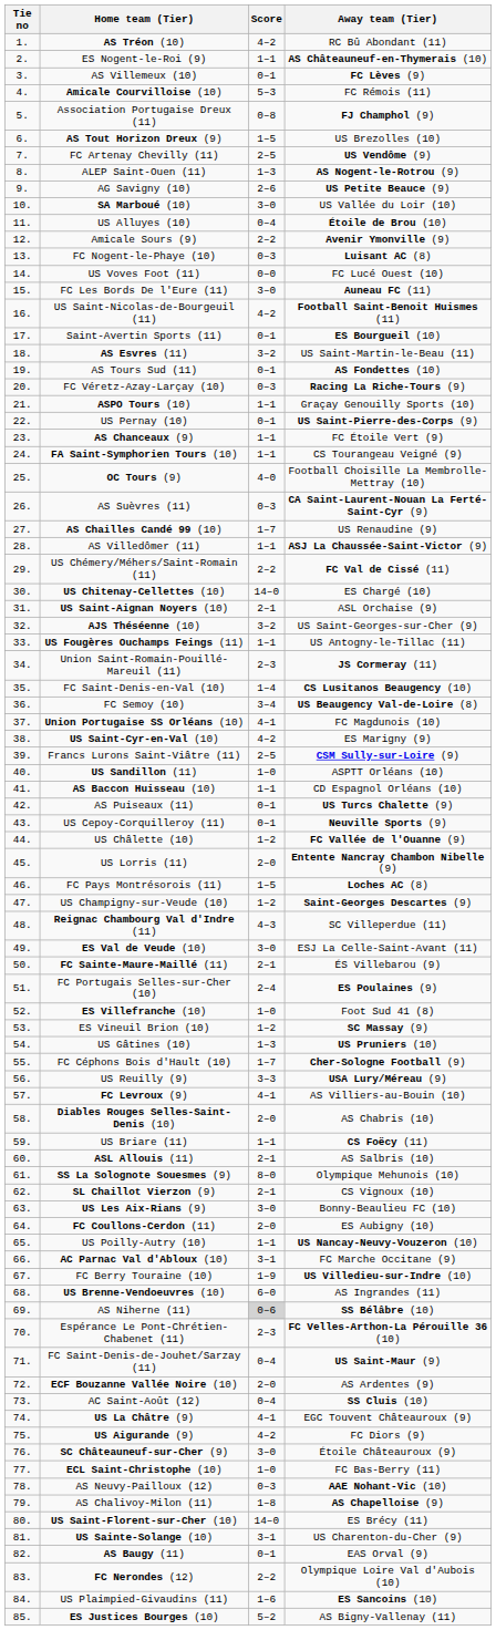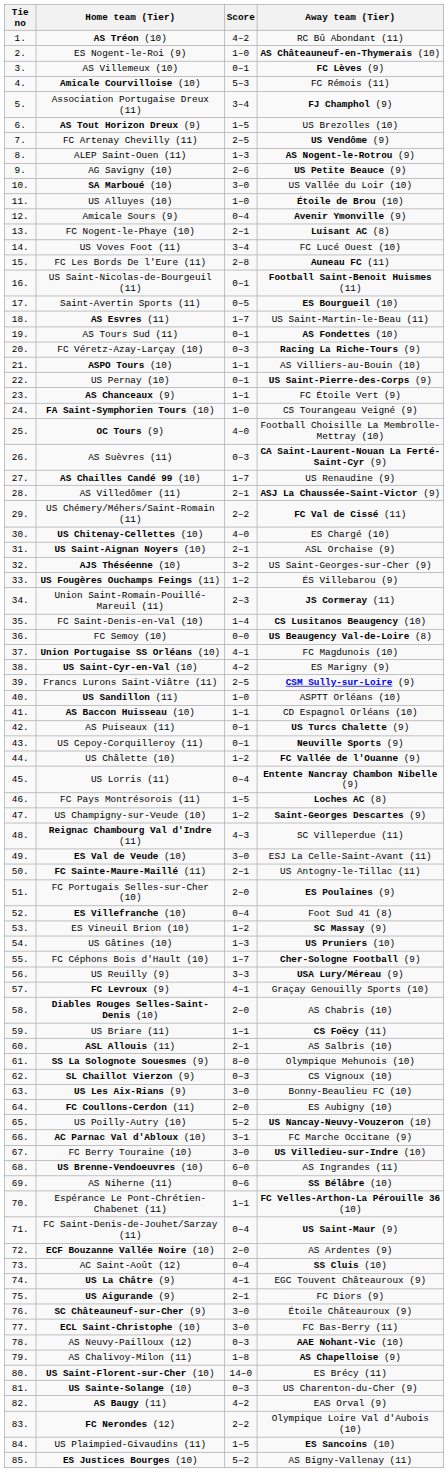ES Nogent-le-Roi (9) | Score: 1–1 -> 1–0
Association Portugaise Dreux (11) | Score: 0–8 -> 3–4
US Alluyes (10) | Score: 0–4 -> 1–0
Amicale Sours (9) | Score: 2–2 -> 0–4
FC Nogent-le-Phaye (10) | Score: 0–3 -> 2–1
US Voves Foot (11) | Score: 0–0 -> 3–4
FC Les Bords De l'Eure (11) | Score: 3–0 -> 2–8
US Saint-Nicolas-de-Bourgeuil (11) | Score: 4–2 -> 0–1
Saint-Avertin Sports (11) | Score: 0–1 -> 0–5
AS Esvres (11) | Score: 3–2 -> 1–7
ASPO Tours (10) | Away team (Tier): Graçay Genouilly Sports (10) -> AS Villiers-au-Bouin (10)
FA Saint-Symphorien Tours (10) | Score: 1–1 -> 1–0
AS Villedômer (11) | Score: 1–1 -> 2–1
US Chitenay-Cellettes (10) | Score: 14–0 -> 4–0
US Fougères Ouchamps Feings (11) | Score: 1–1 -> 1–2
US Fougères Ouchamps Feings (11) | Away team (Tier): US Antogny-le-Tillac (11) -> ÉS Villebarou (9)
FC Semoy (10) | Score: 3–4 -> 0–0
US Lorris (11) | Score: 2–0 -> 0–4
FC Sainte-Maure-Maillé (11) | Away team (Tier): ÉS Villebarou (9) -> US Antogny-le-Tillac (11)
FC Portugais Selles-sur-Cher (10) | Score: 2–4 -> 2–0
ES Villefranche (10) | Score: 1–0 -> 0–4
FC Levroux (9) | Away team (Tier): AS Villiers-au-Bouin (10) -> Graçay Genouilly Sports (10)
SL Chaillot Vierzon (9) | Score: 2–1 -> 0–3
US Poilly-Autry (10) | Score: 1–1 -> 5–2
FC Berry Touraine (10) | Score: 1–9 -> 3–0
AS Niherne (11) | Score: lightgrey background -> no background
Espérance Le Pont-Chrétien-Chabenet (11) | Score: 2–3 -> 1–1
US Aigurande (9) | Score: 4–2 -> 2–1
ECL Saint-Christophe (10) | Score: 1–0 -> 3–0
US Sainte-Solange (10) | Score: 3–1 -> 0–3
AS Baugy (11) | Score: 0–1 -> 4–2
US Plaimpied-Givaudins (11) | Score: 1–6 -> 1–5
